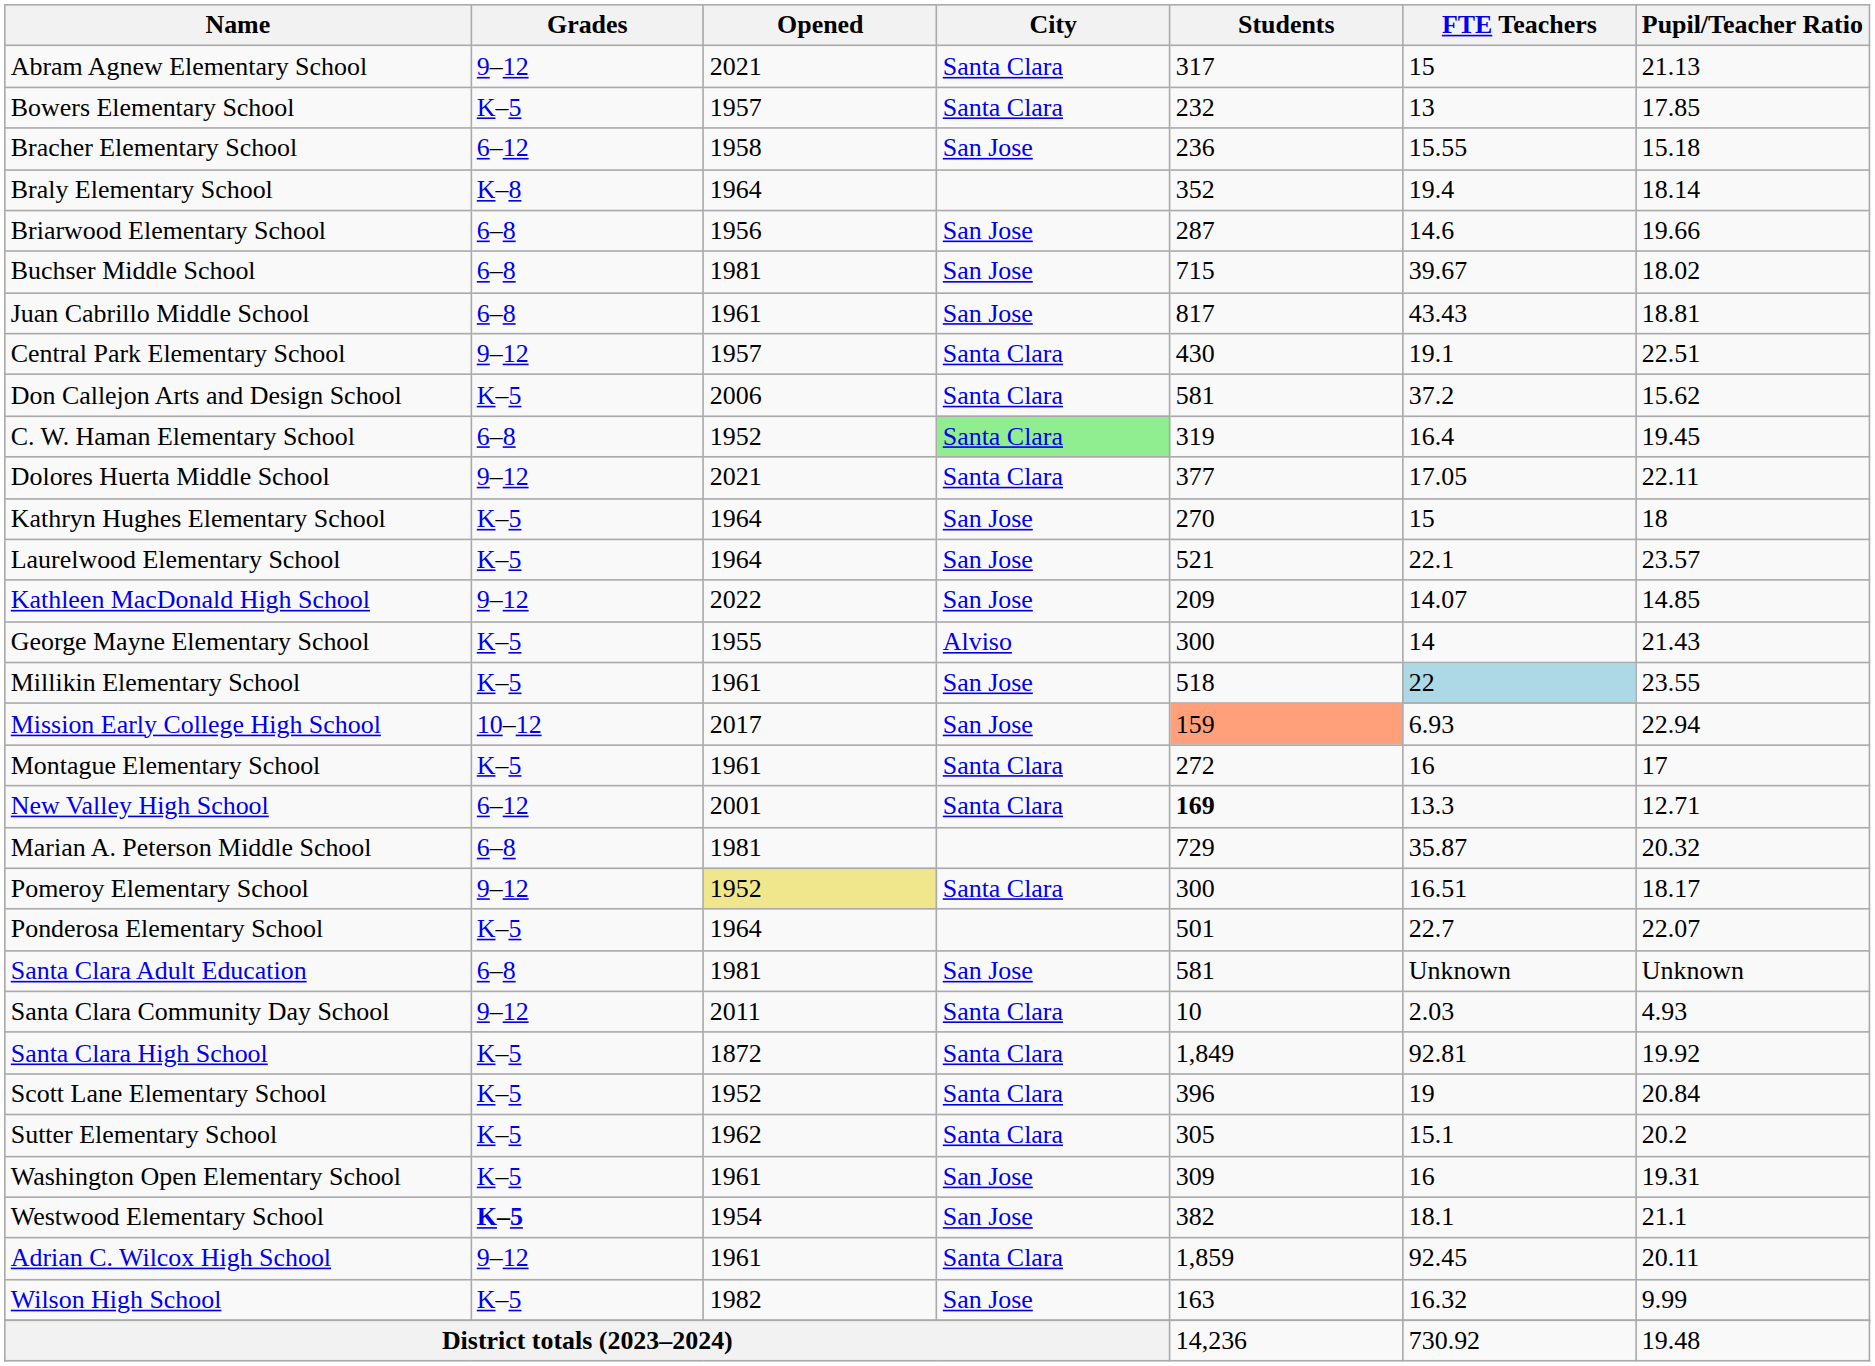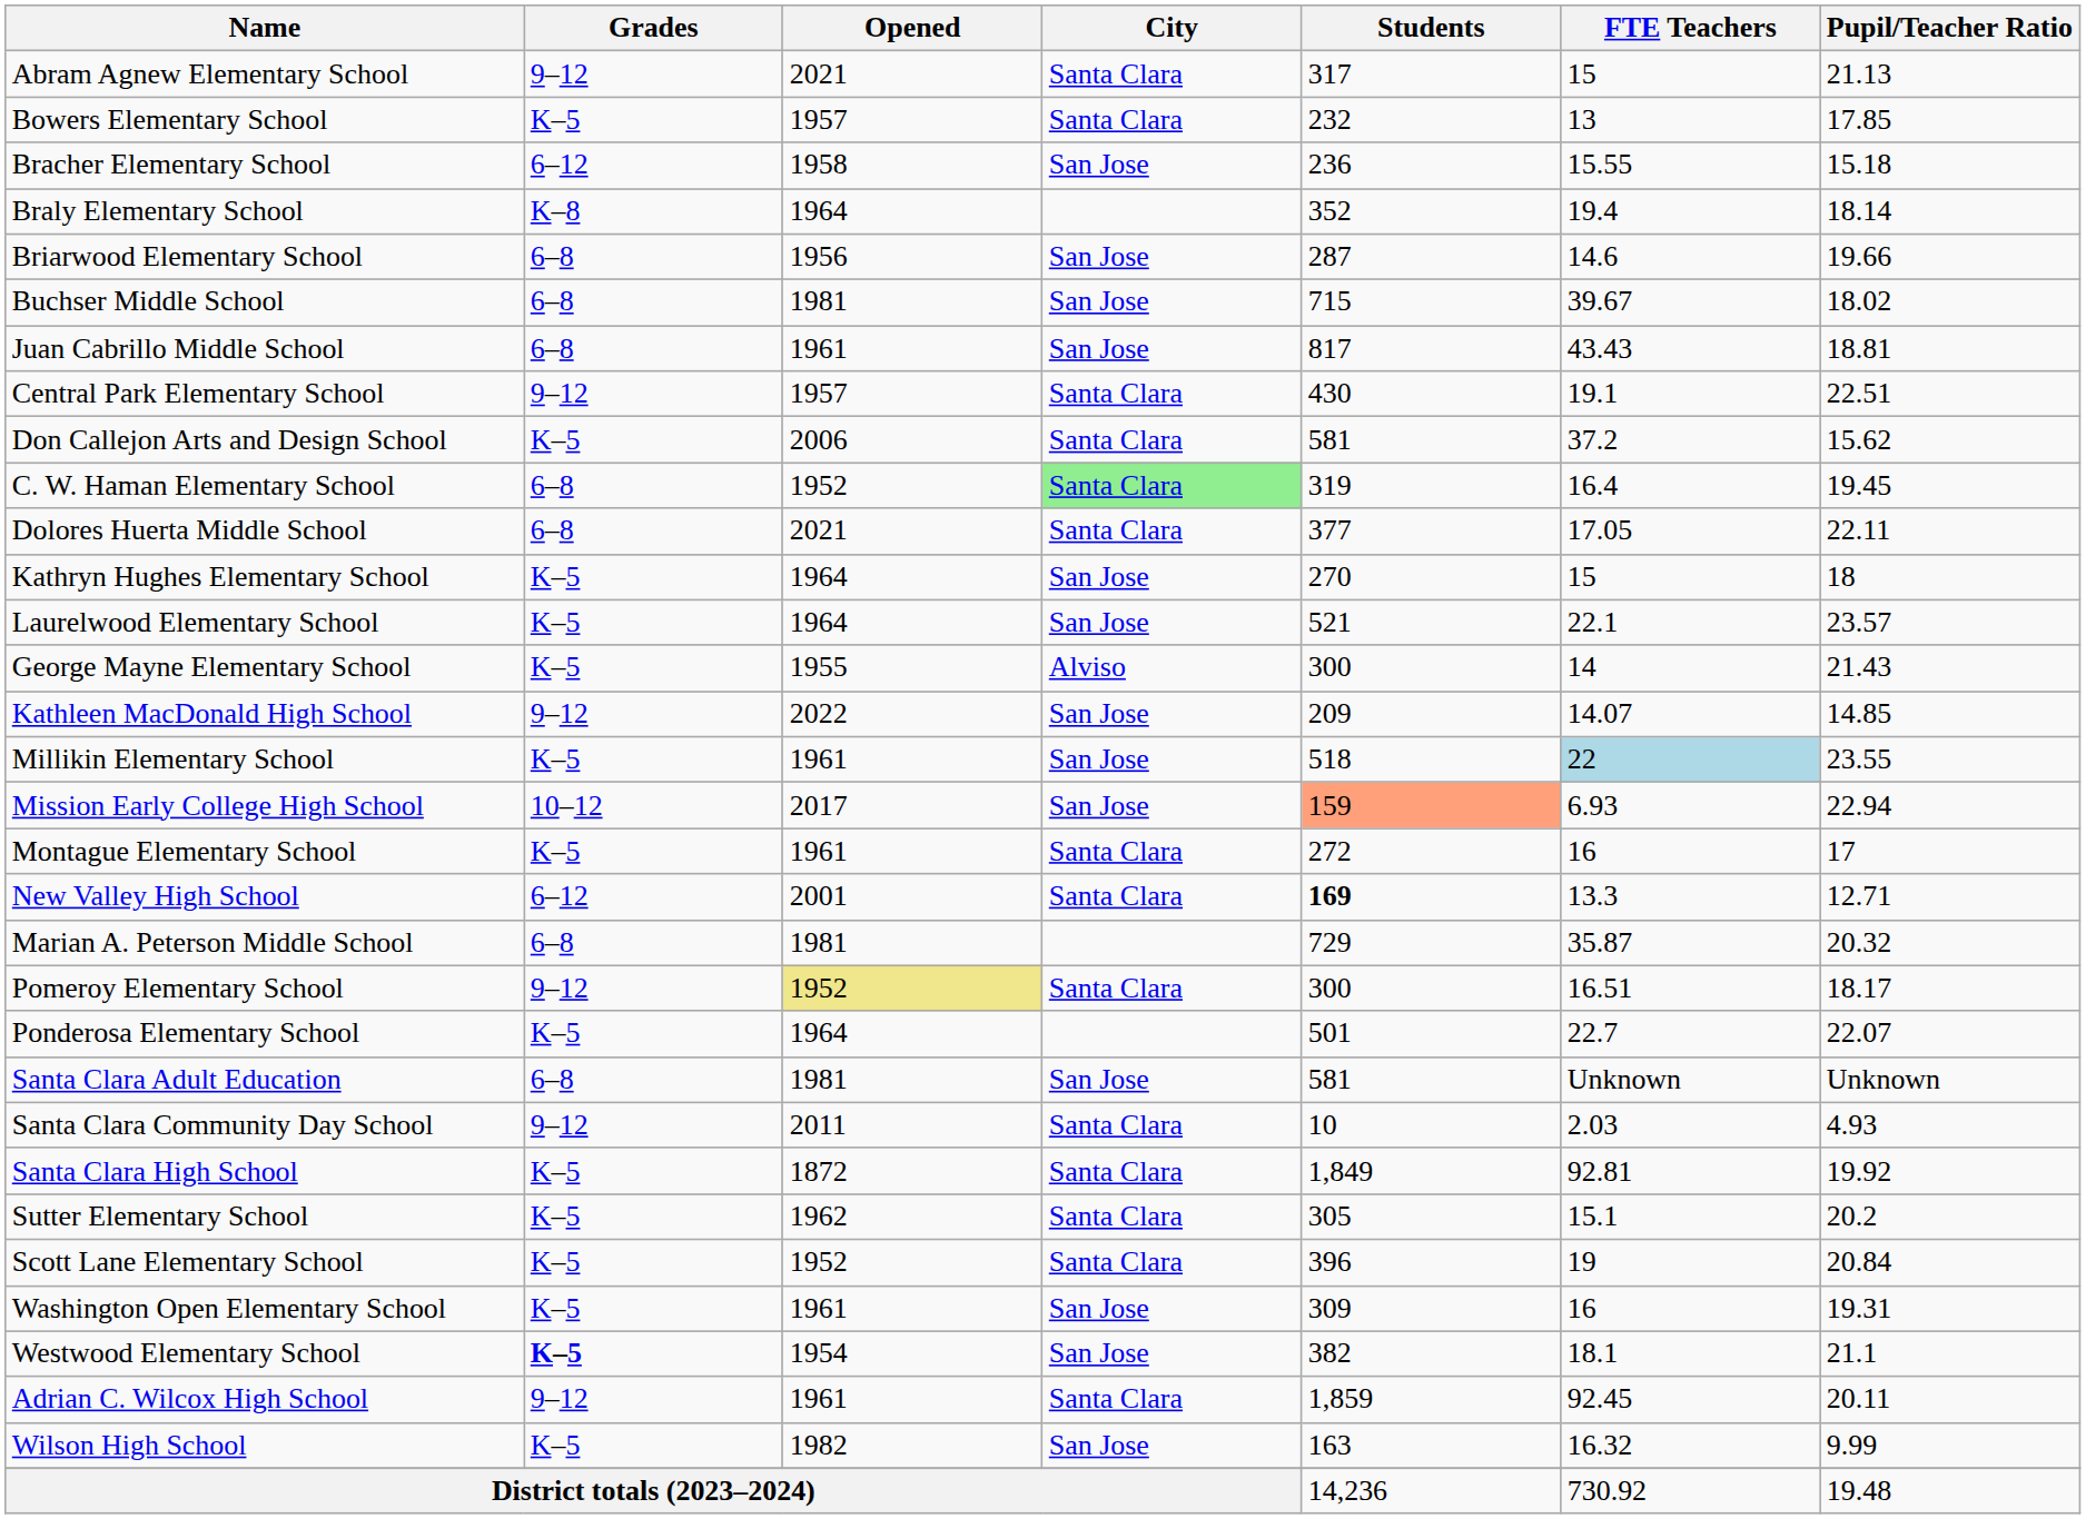Dolores Huerta Middle School | Grades: 9–12 -> 6–8
rows swapped: Kathleen MacDonald High School <-> George Mayne Elementary School
rows swapped: Scott Lane Elementary School <-> Sutter Elementary School
